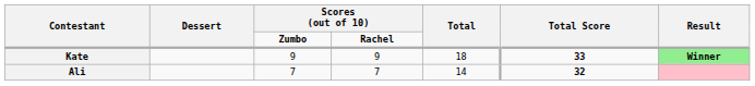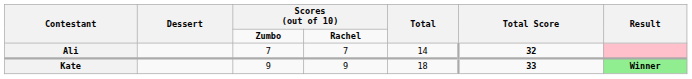rows swapped: Kate <-> Ali
